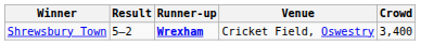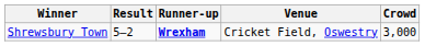Shrewsbury Town | Crowd: 3,400 -> 3,000
